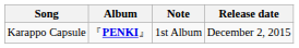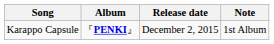columns swapped: Release date <-> Note
